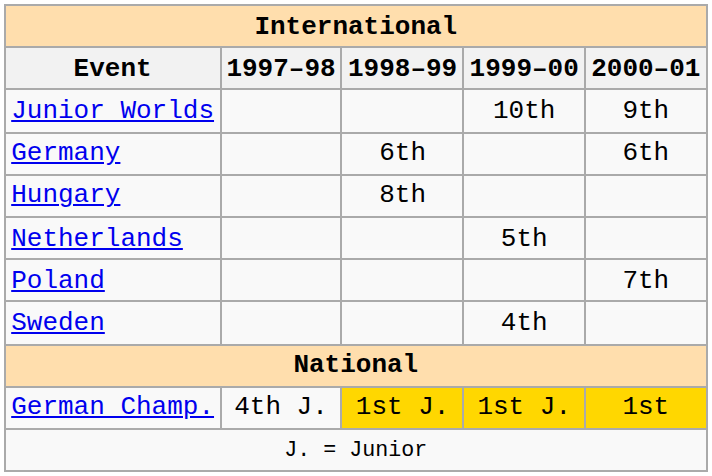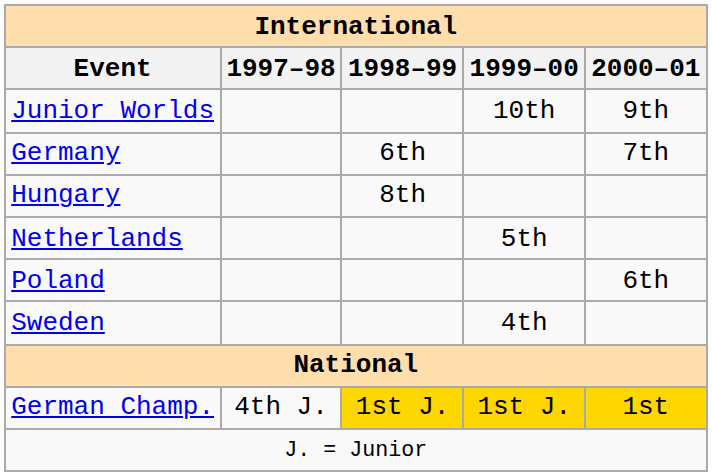Germany | 2000–01: 6th -> 7th
Poland | 2000–01: 7th -> 6th
